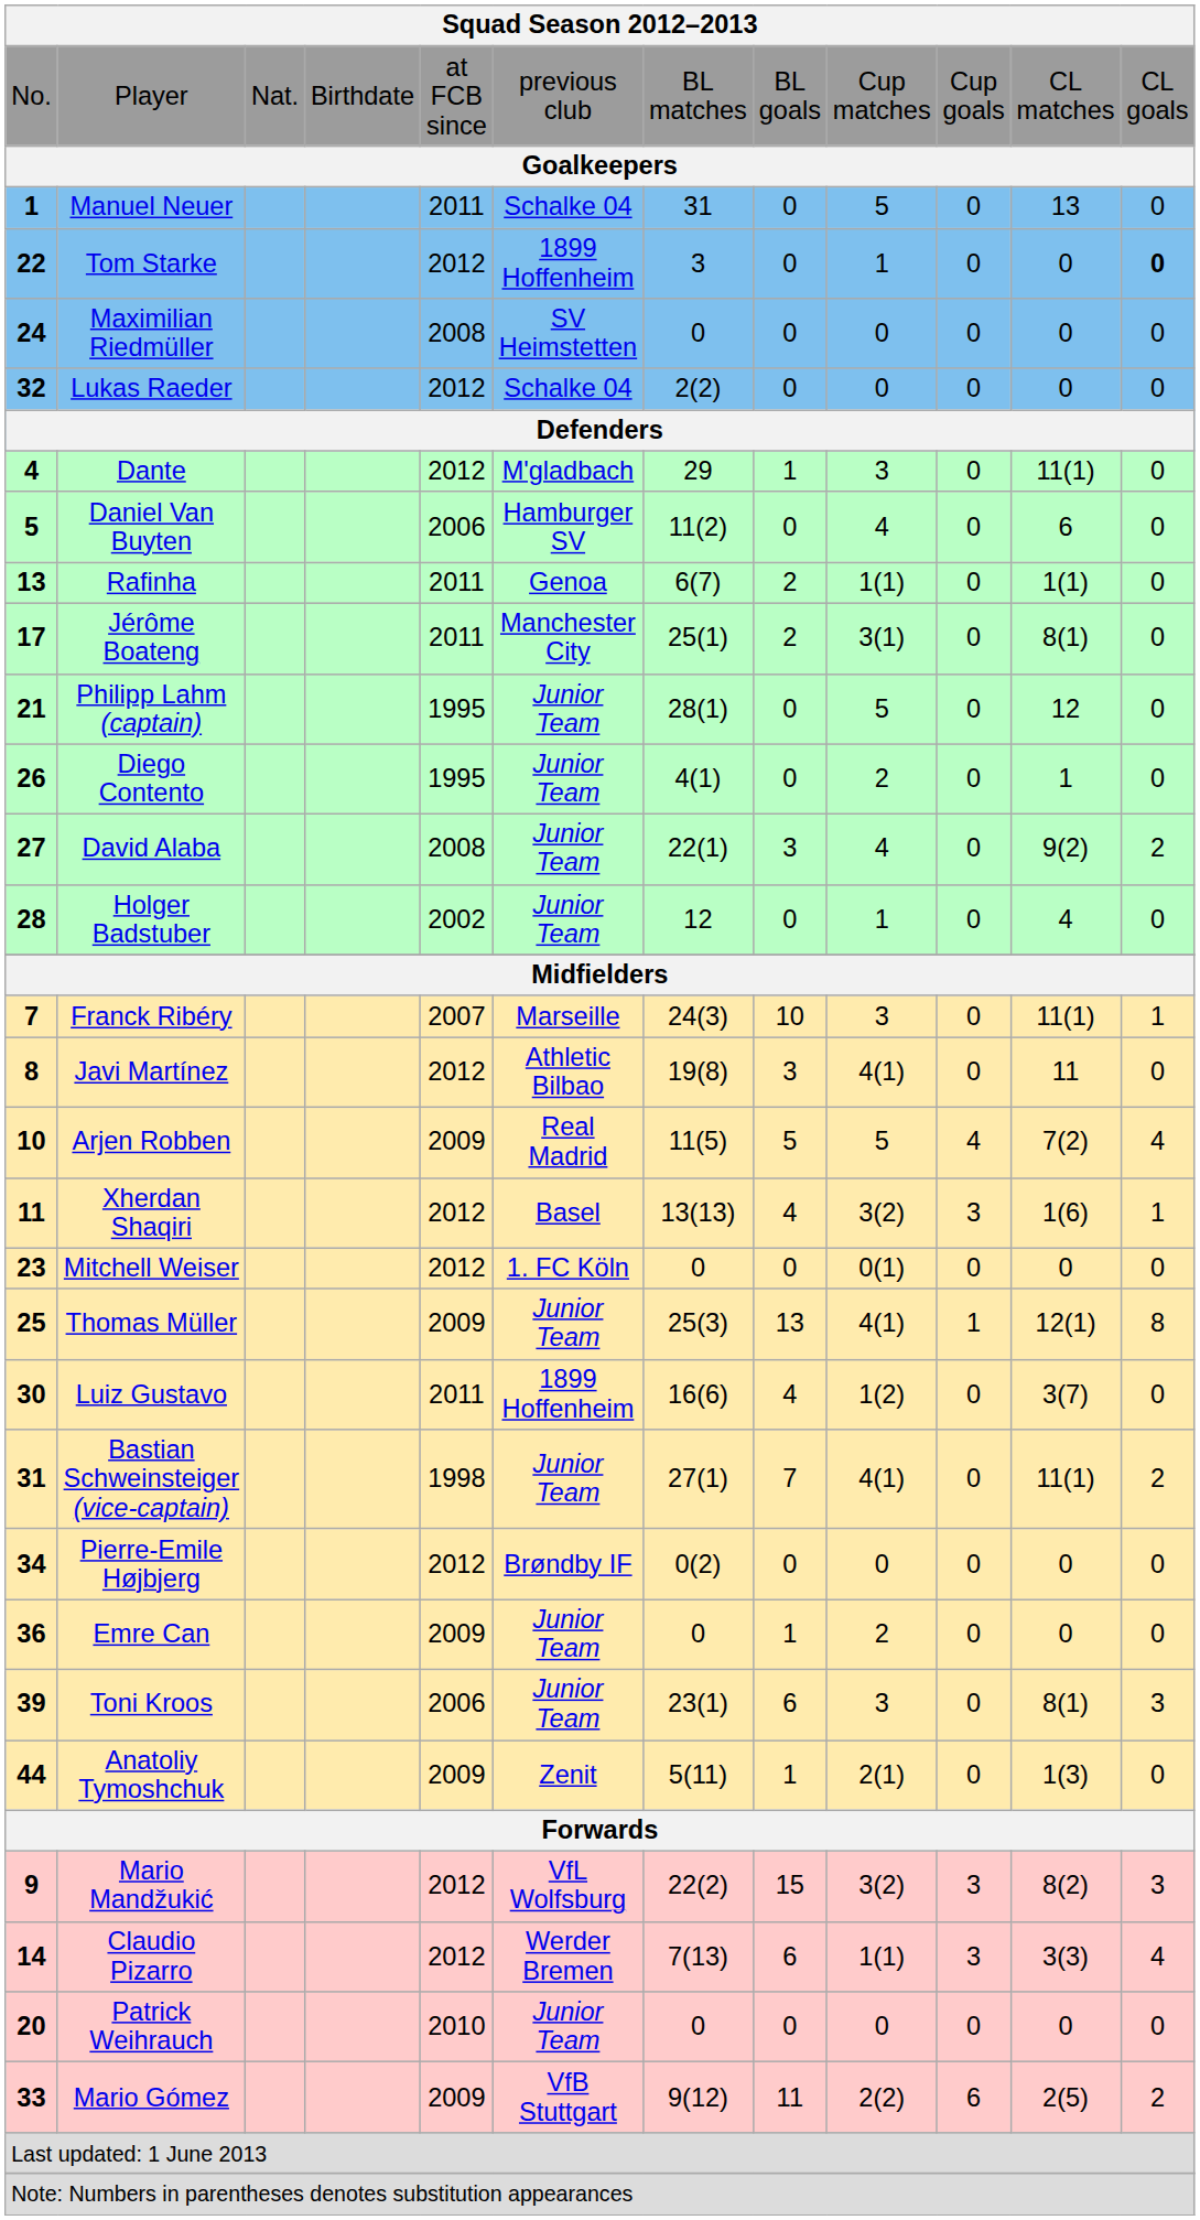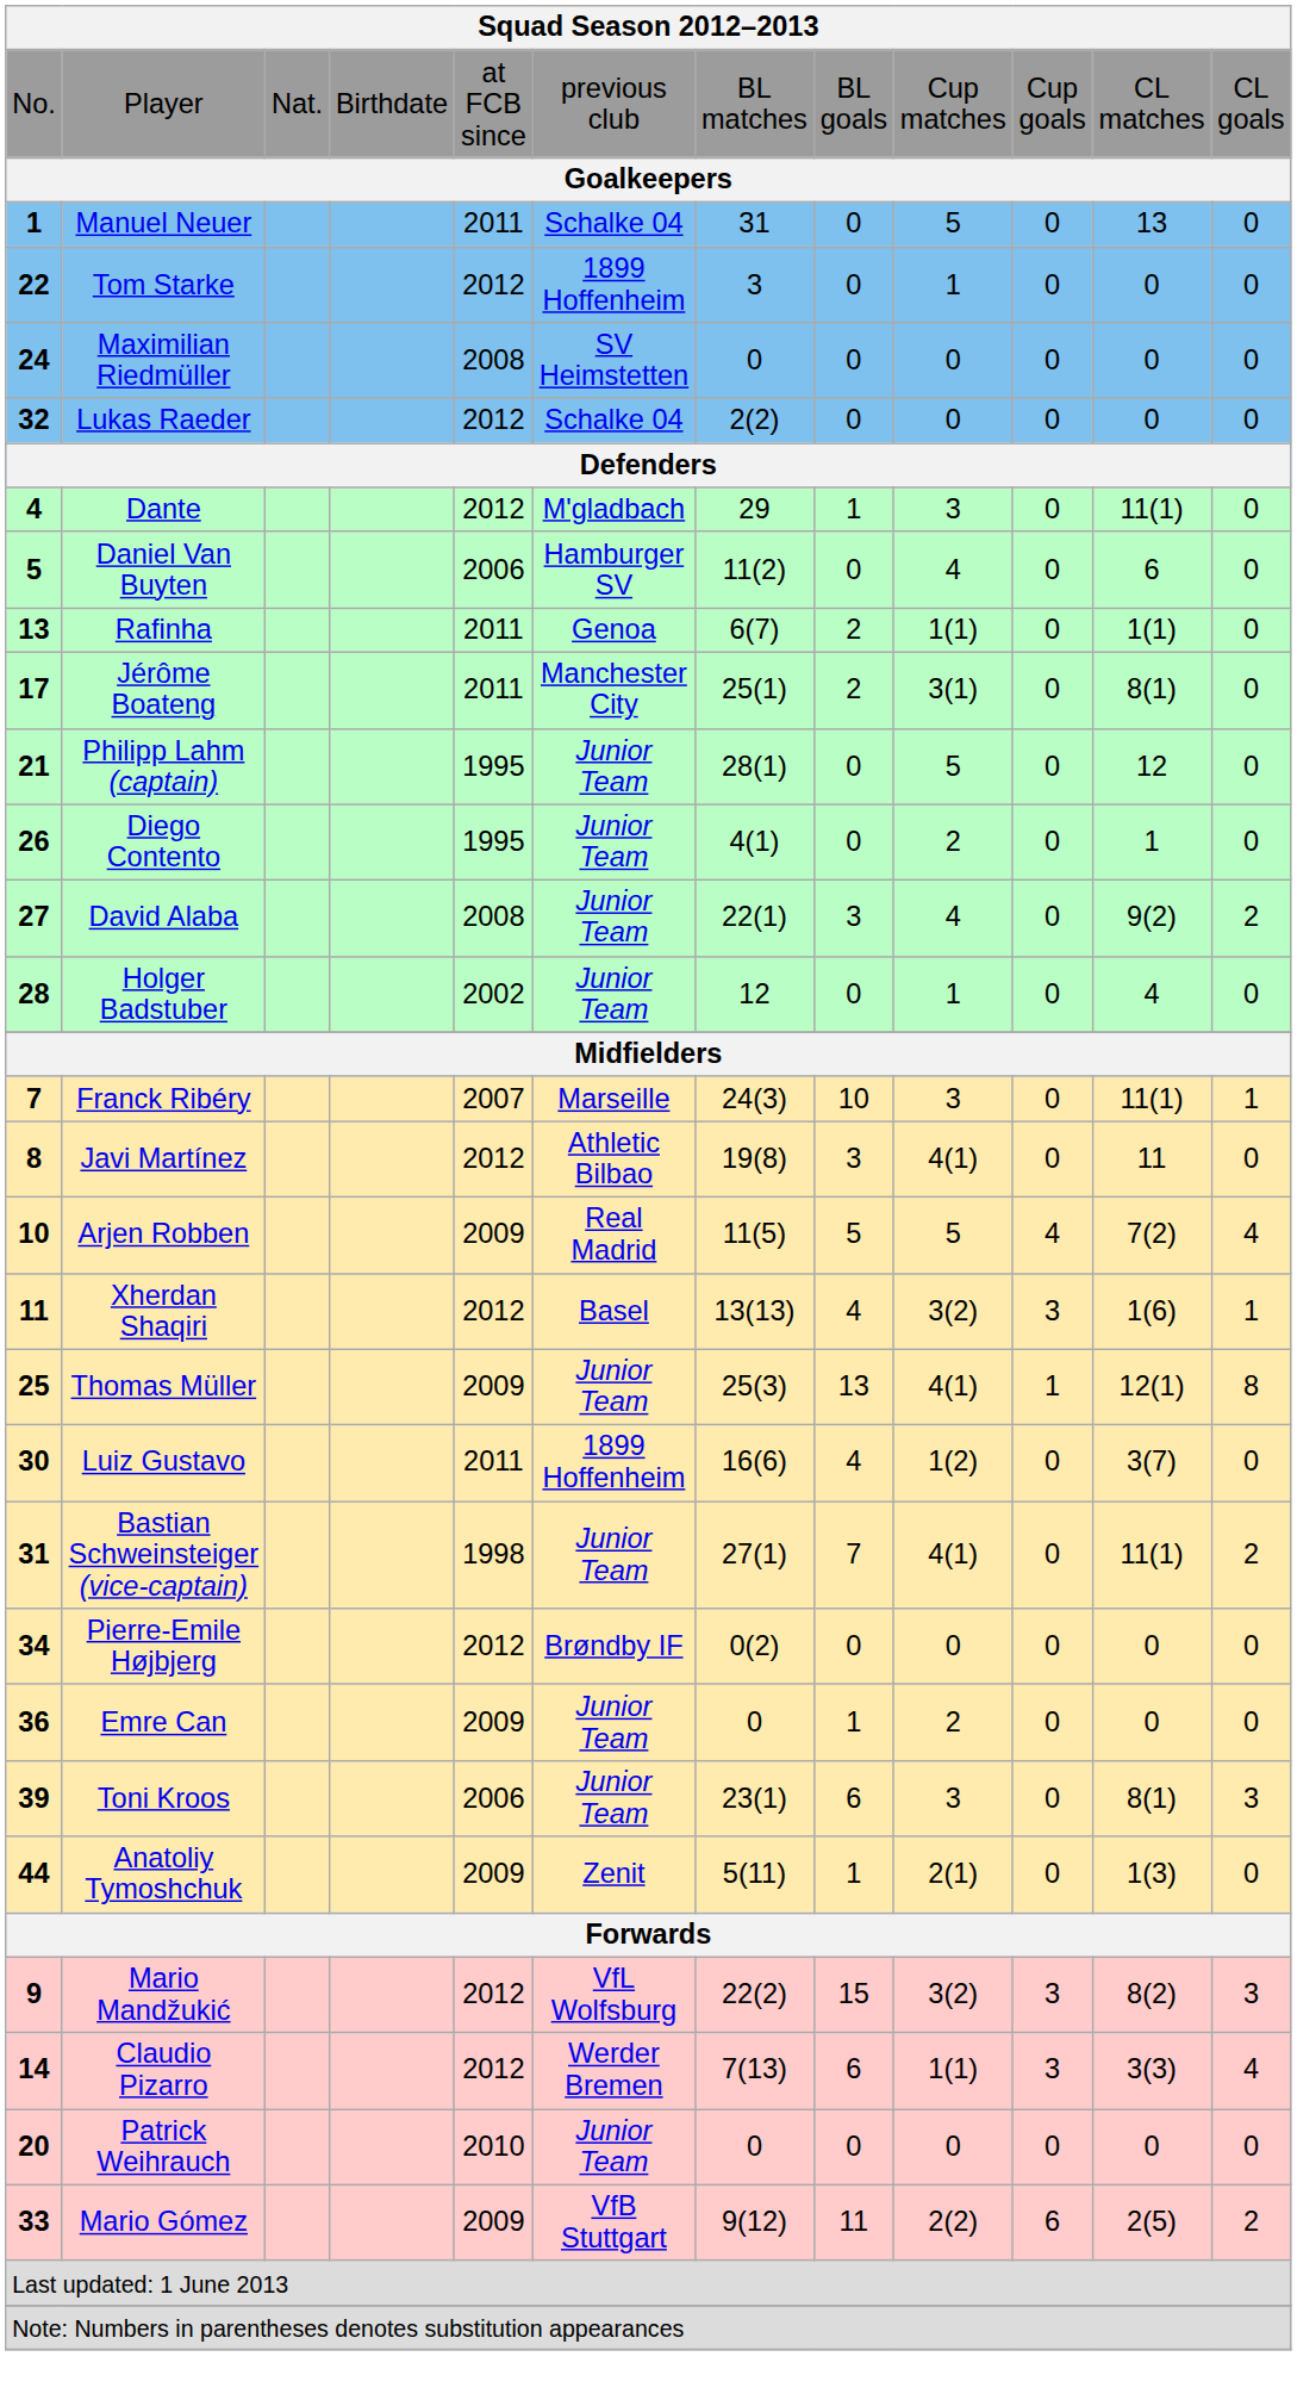Tom Starke | column 12: bold -> normal
- row: 23 | Mitchell Weiser | 2012 | 1. FC Köln | 0 | 0 | 0(1) | 0 | 0 | 0
